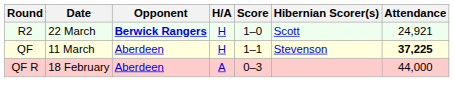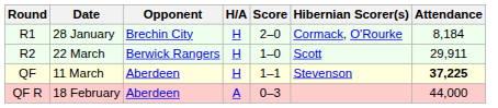+ row: R1 | 28 January | Brechin City | H | 2–0 | Cormack, O'Rourke | 8,184
R2 | Opponent: bold -> normal
R2 | Attendance: 24,921 -> 29,911
